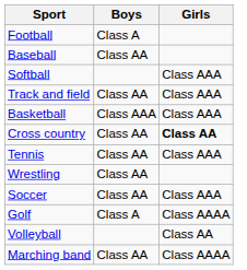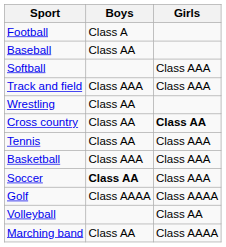Track and field | Boys: Class AA -> Class AAA
rows swapped: Basketball <-> Wrestling
Soccer | Boys: normal -> bold
Golf | Boys: Class A -> Class AAAA
